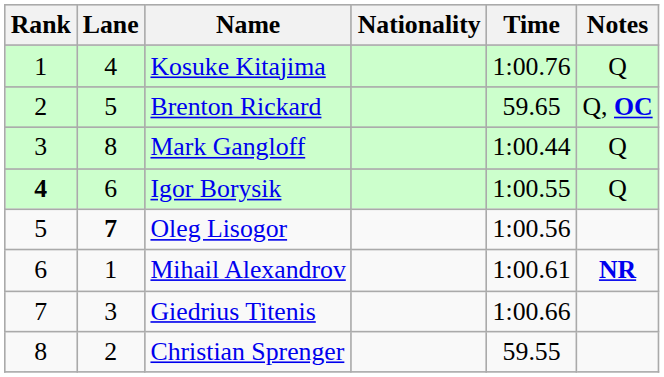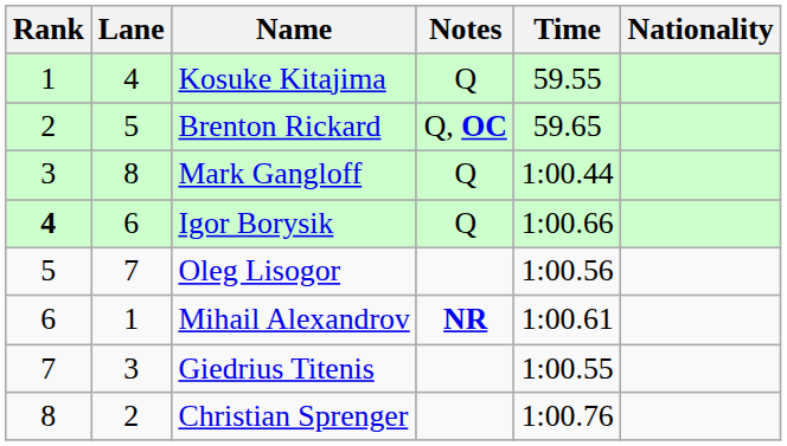columns swapped: Nationality <-> Notes
Kosuke Kitajima | Time: 1:00.76 -> 59.55
Igor Borysik | Time: 1:00.55 -> 1:00.66
Oleg Lisogor | Lane: bold -> normal
Giedrius Titenis | Time: 1:00.66 -> 1:00.55
Christian Sprenger | Time: 59.55 -> 1:00.76
